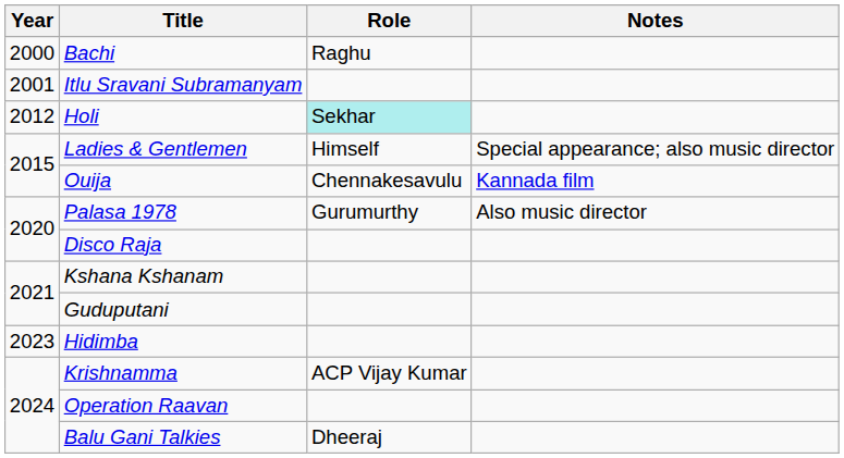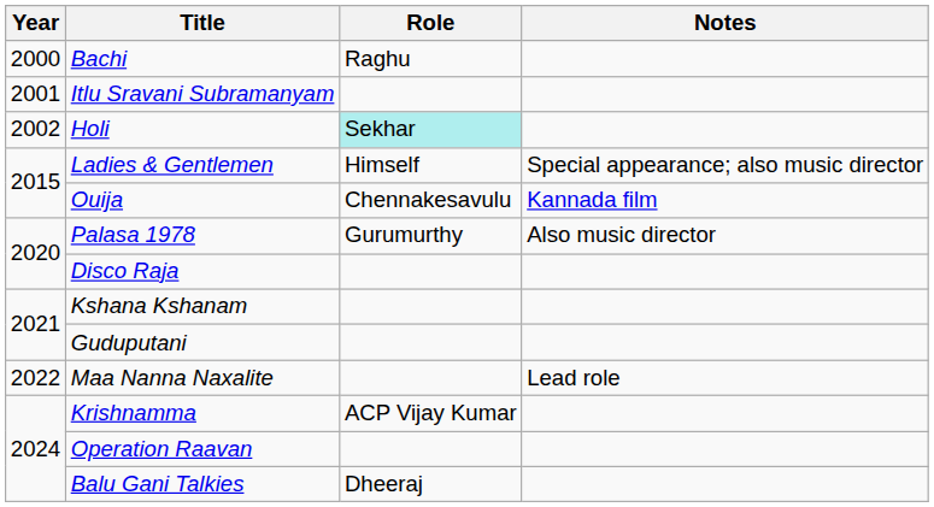Holi | Year: 2012 -> 2002
+ row: 2022 | Maa Nanna Naxalite | Lead role
- row: 2023 | Hidimba
